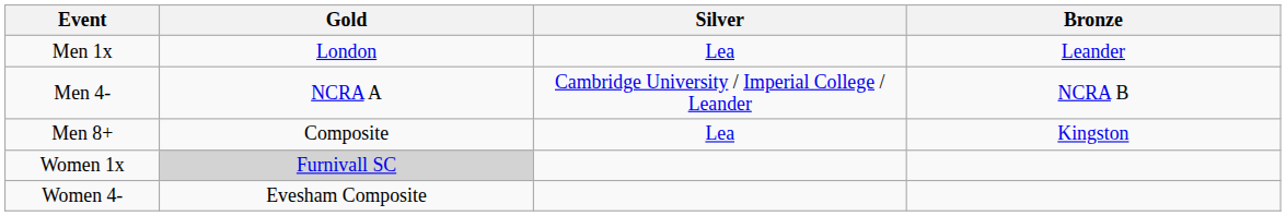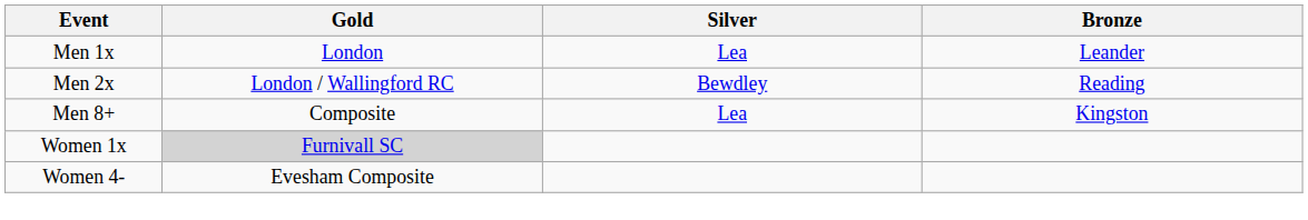+ row: Men 2x | London / Wallingford RC | Bewdley | Reading
- row: Men 4- | NCRA A | Cambridge University / Imperial College / Leander | NCRA B
